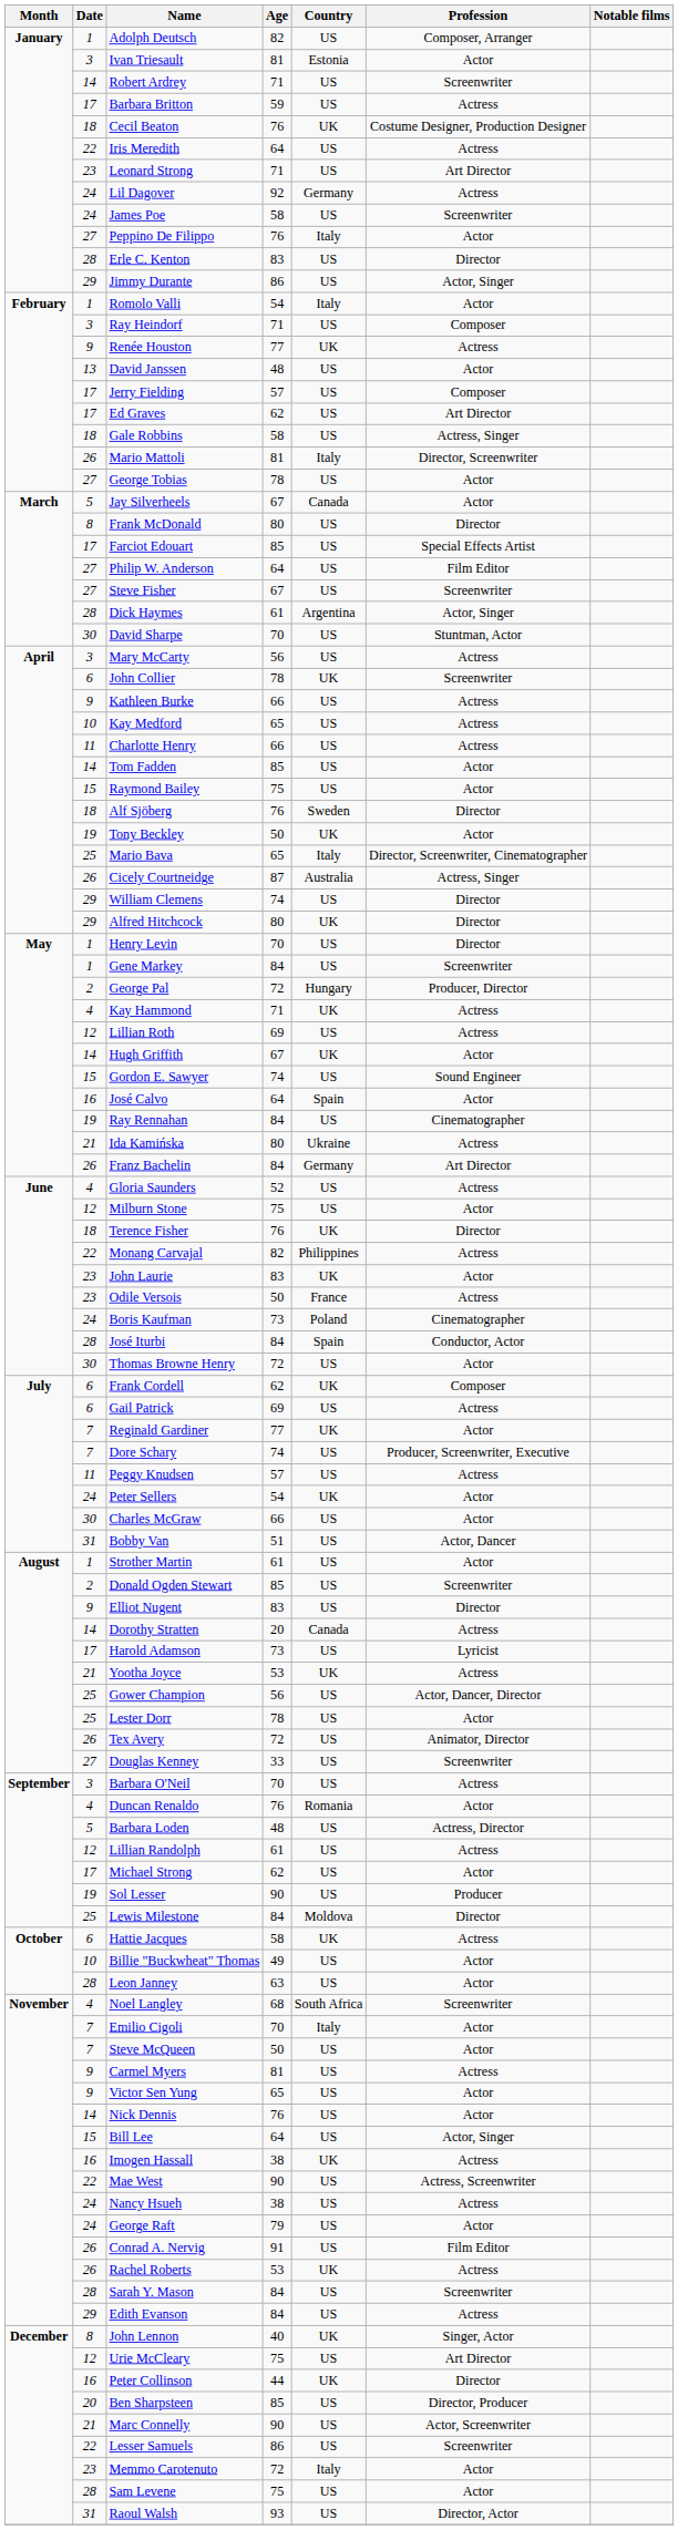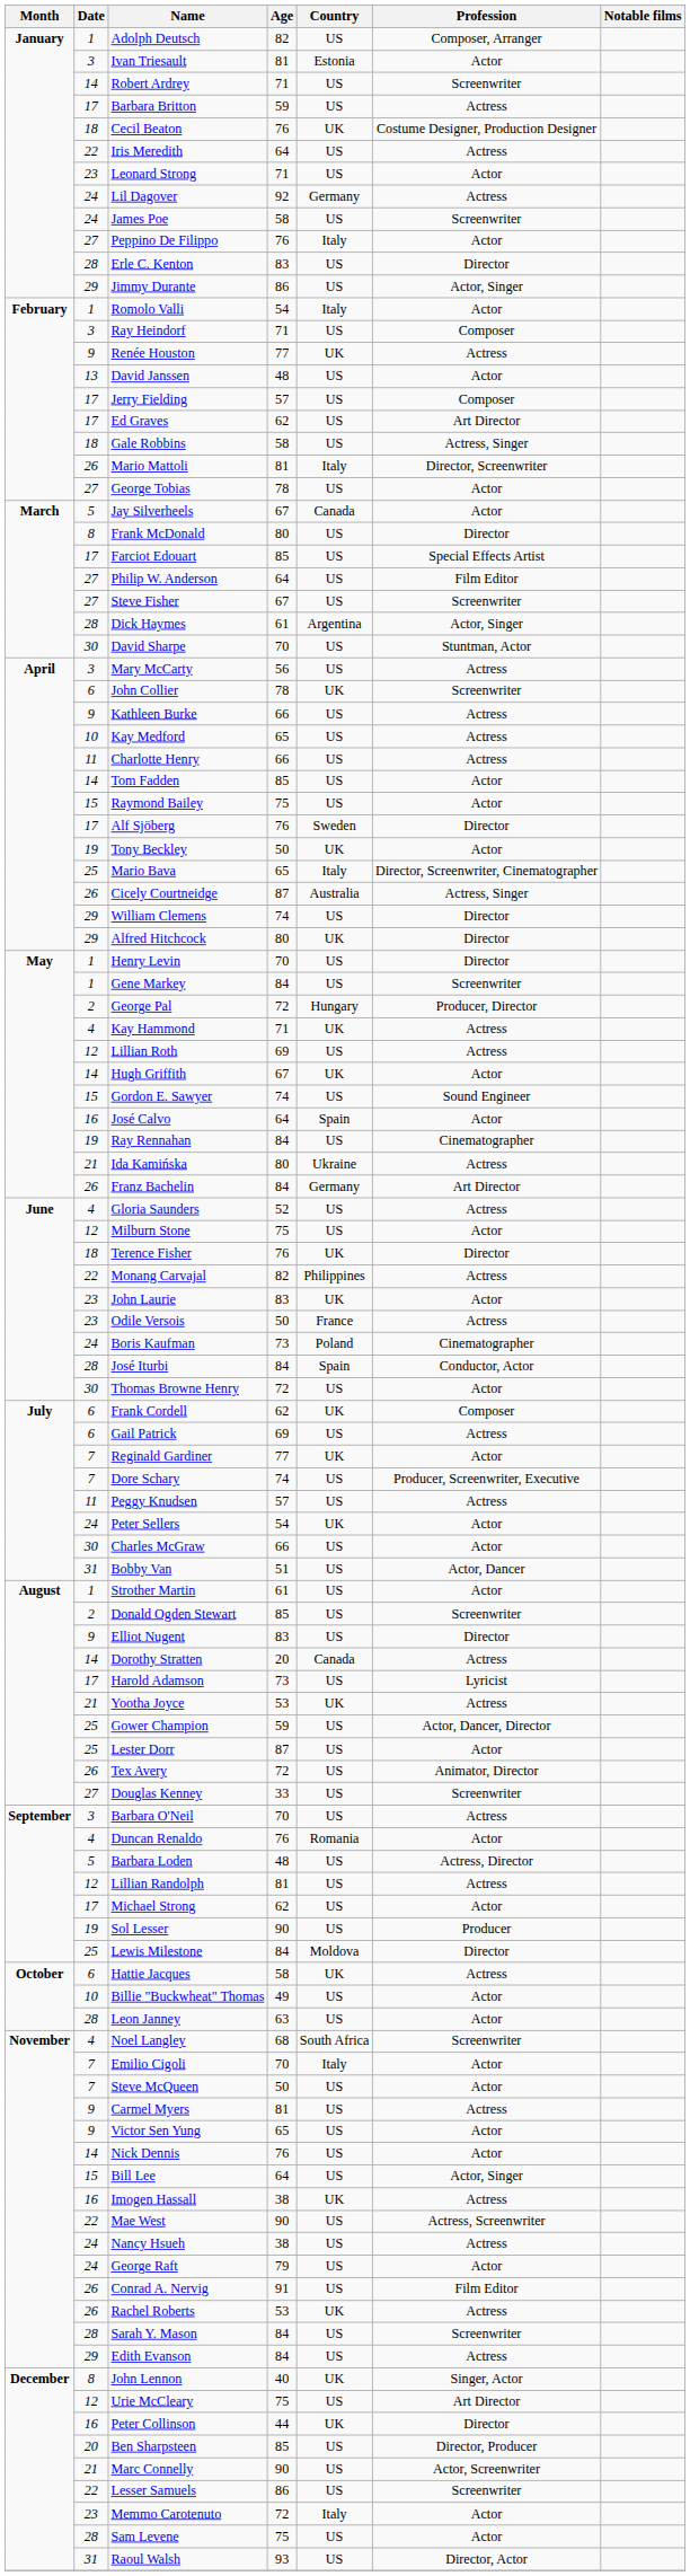Leonard Strong | Profession: Art Director -> Actor
Alf Sjöberg | Date: 18 -> 17
Gower Champion | Age: 56 -> 59
Lester Dorr | Age: 78 -> 87
Lillian Randolph | Age: 61 -> 81
